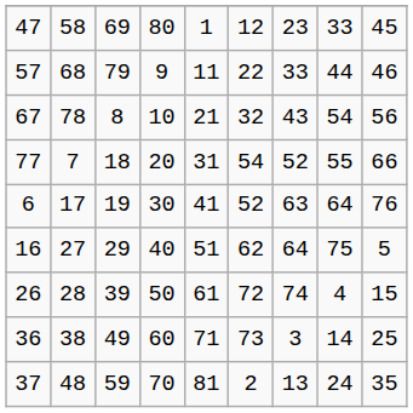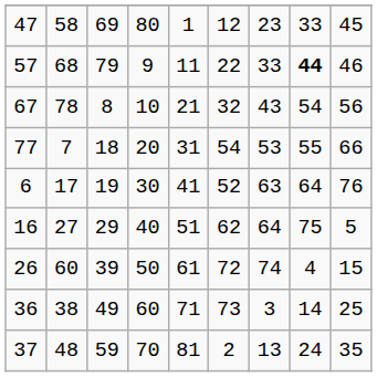57 | column 8: normal -> bold
77 | column 7: 52 -> 53
26 | column 2: 28 -> 60
